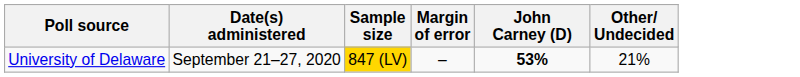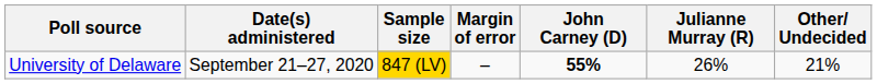+ column: Julianne Murray (R) | 26%
University of Delaware | John Carney (D): 53% -> 55%
